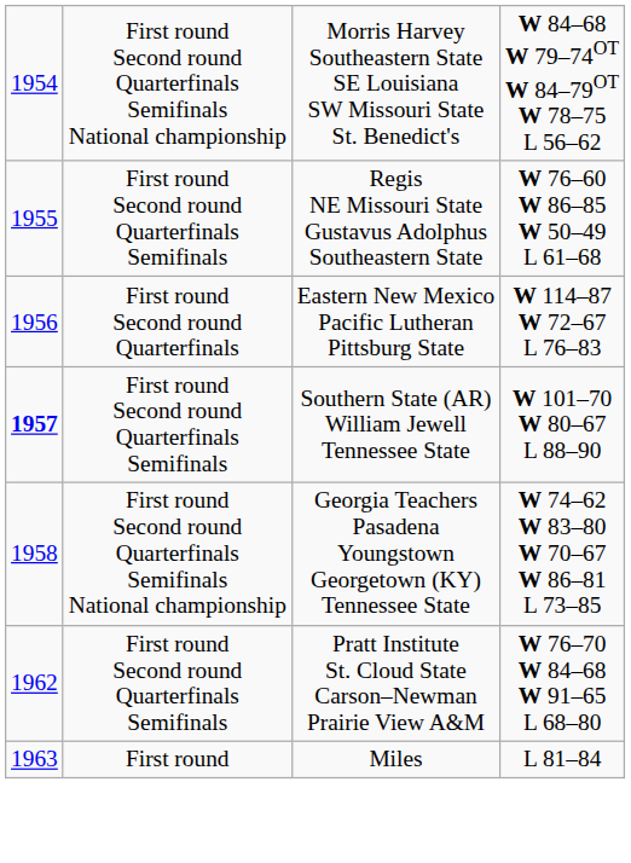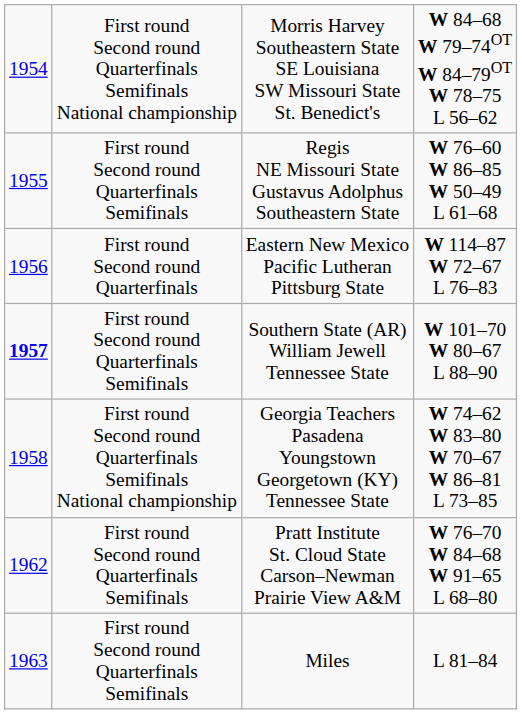Miles | column 2: First round -> First round Second round Quarterfinals Semifinals
